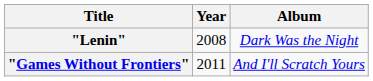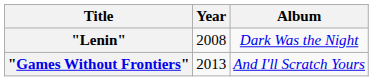"Games Without Frontiers" | Year: 2011 -> 2013
